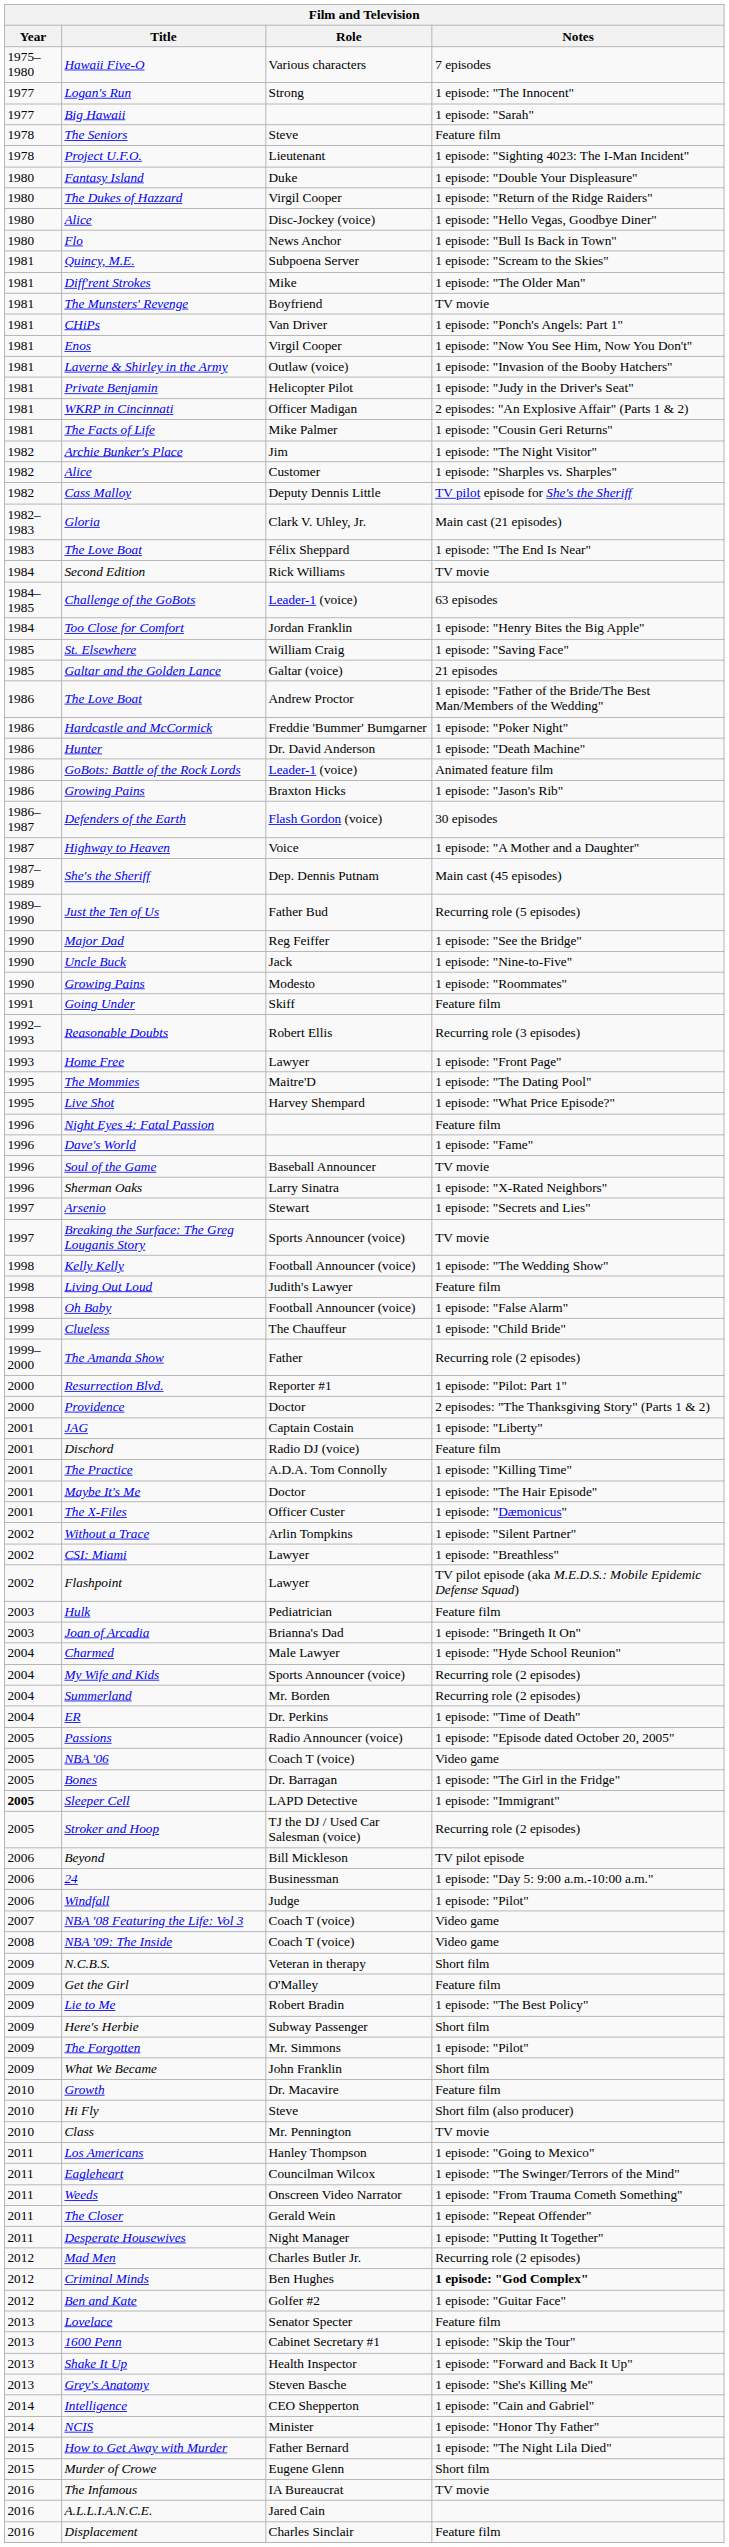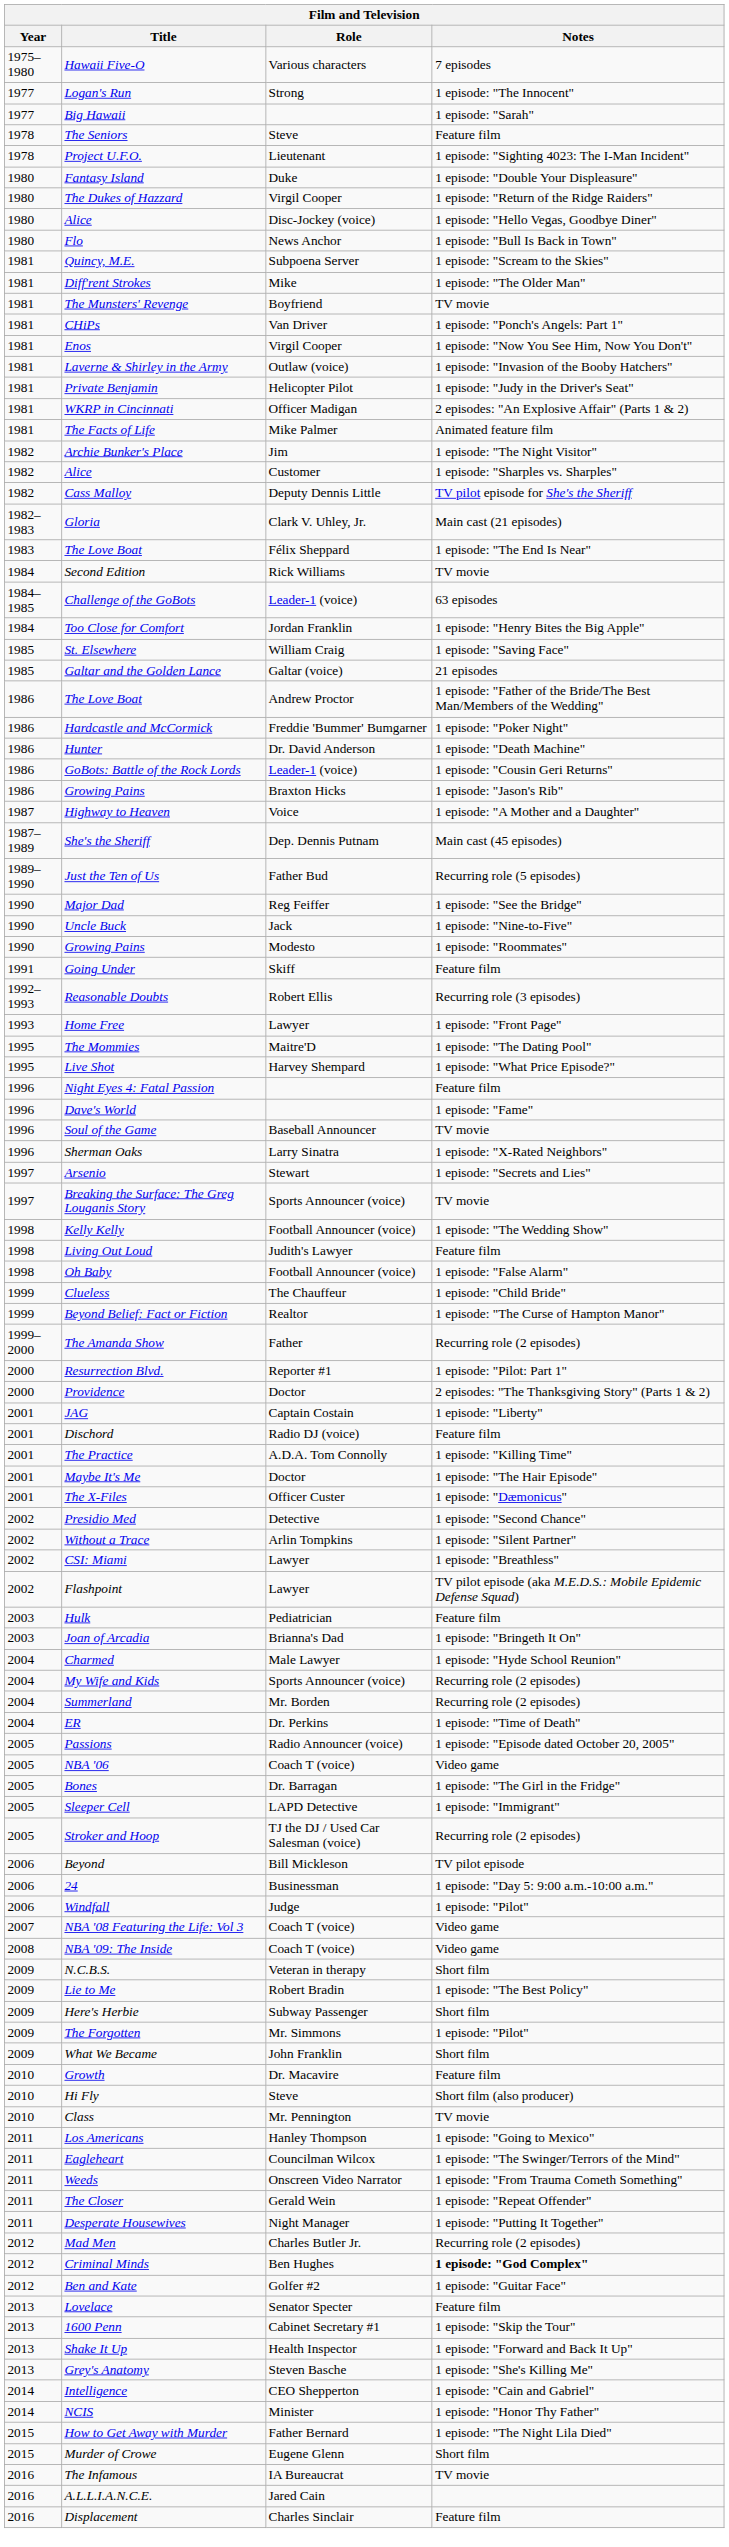The Facts of Life | Notes: 1 episode: "Cousin Geri Returns" -> Animated feature film
GoBots: Battle of the Rock Lords | Notes: Animated feature film -> 1 episode: "Cousin Geri Returns"
- row: 1986–1987 | Defenders of the Earth | Flash Gordon (voice) | 30 episodes
+ row: 1999 | Beyond Belief: Fact or Fiction | Realtor | 1 episode: "The Curse of Hampton Manor"
+ row: 2002 | Presidio Med | Detective | 1 episode: "Second Chance"
Sleeper Cell | Year: bold -> normal
- row: 2009 | Get the Girl | O'Malley | Feature film
